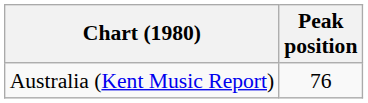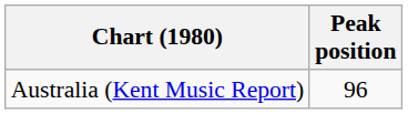Australia (Kent Music Report) | Peak position: 76 -> 96
